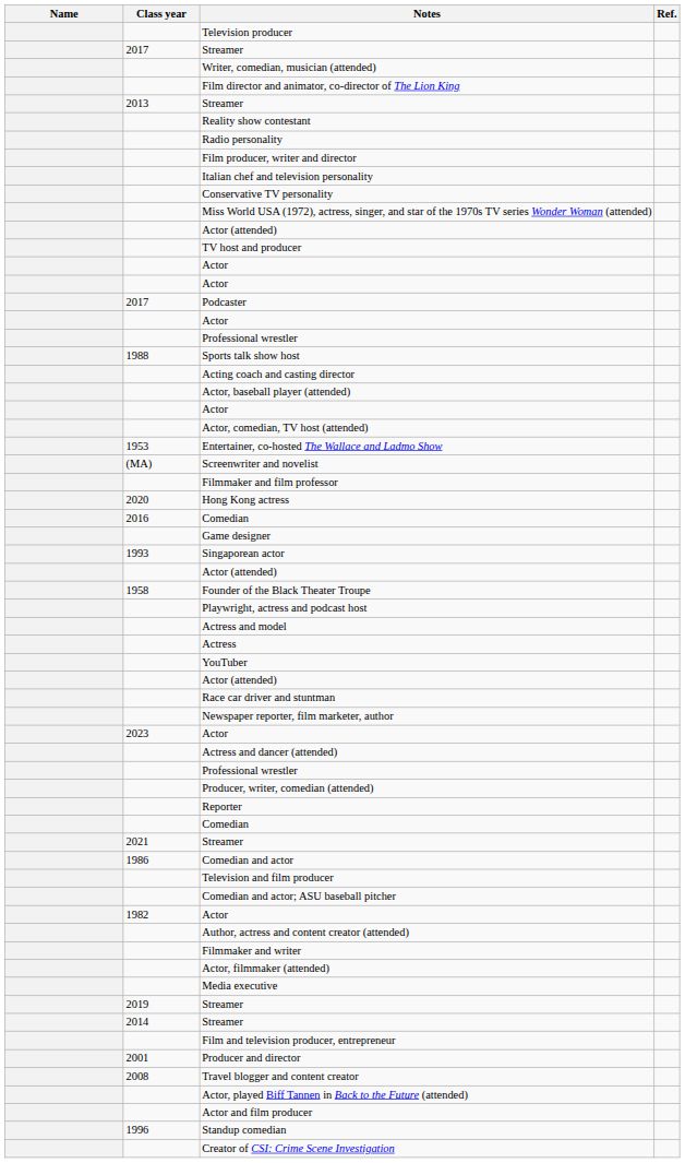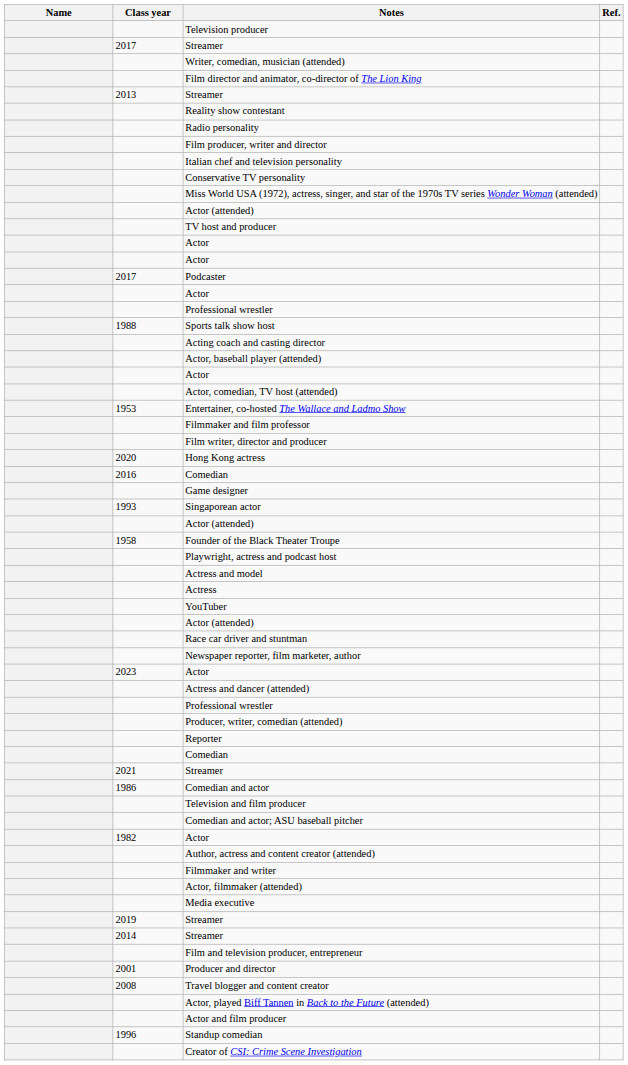- row: (MA) | Screenwriter and novelist
+ row: Film writer, director and producer
